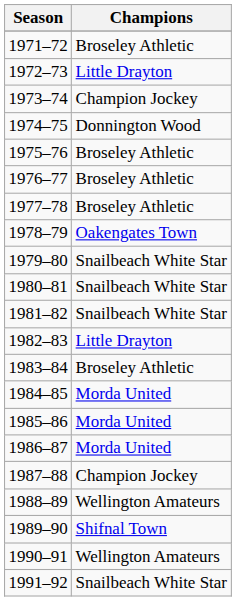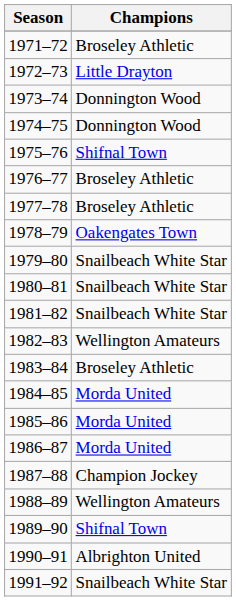1973–74 | Champions: Champion Jockey -> Donnington Wood
1975–76 | Champions: Broseley Athletic -> Shifnal Town
1982–83 | Champions: Little Drayton -> Wellington Amateurs
1990–91 | Champions: Wellington Amateurs -> Albrighton United
